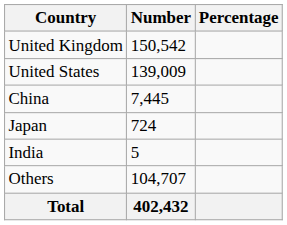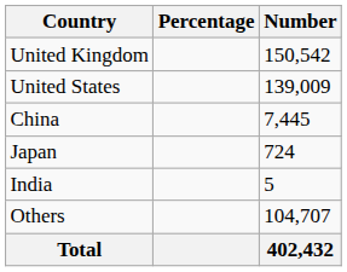columns swapped: Number <-> Percentage
